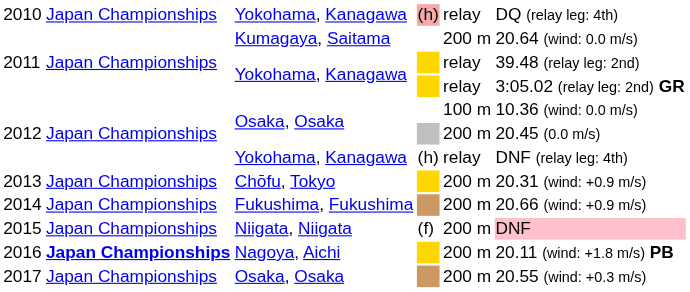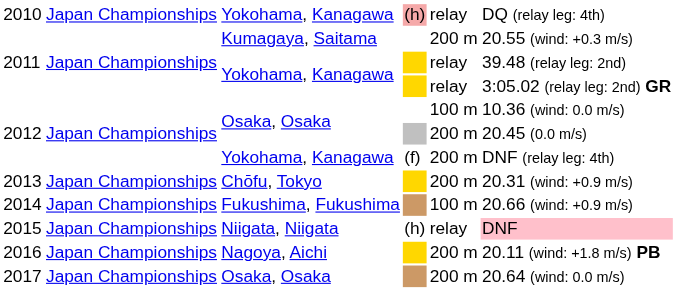2011 / Kumagaya, Saitama | column 6: 20.64 (wind: 0.0 m/s) -> 20.55 (wind: +0.3 m/s)
2012 / Yokohama, Kanagawa | column 4: (h) -> (f)
2012 / Yokohama, Kanagawa | column 5: relay -> 200 m
2014 | column 5: 200 m -> 100 m
2015 | column 4: (f) -> (h)
2015 | column 5: 200 m -> relay
2016 | column 2: bold -> normal
2017 | column 6: 20.55 (wind: +0.3 m/s) -> 20.64 (wind: 0.0 m/s)
